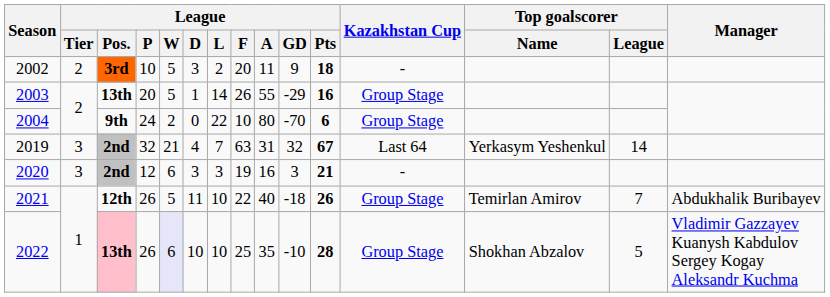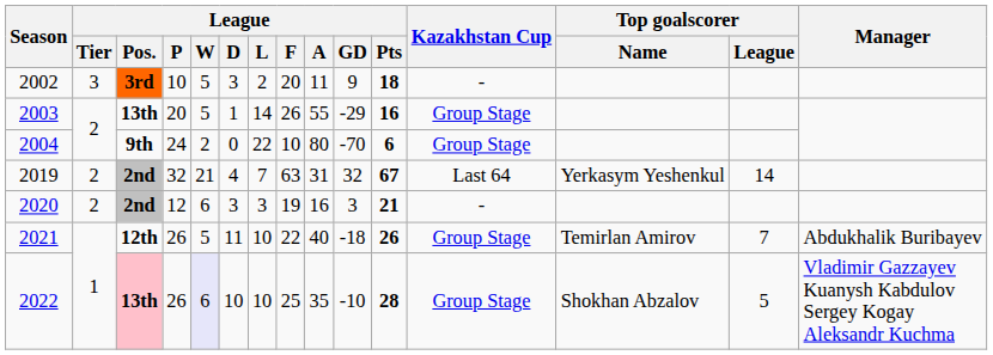2002 | League / Tier: 2 -> 3
2019 | League / Tier: 3 -> 2
2020 | League / Tier: 3 -> 2
